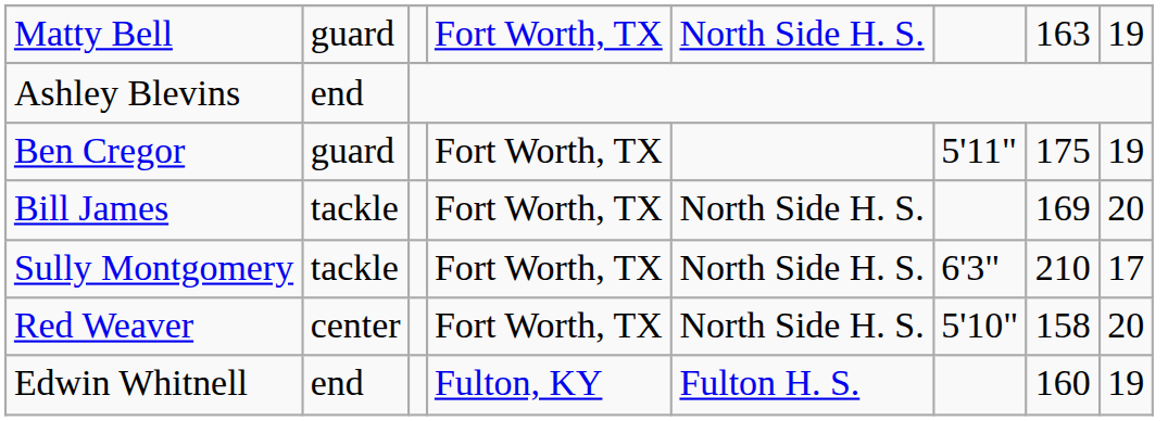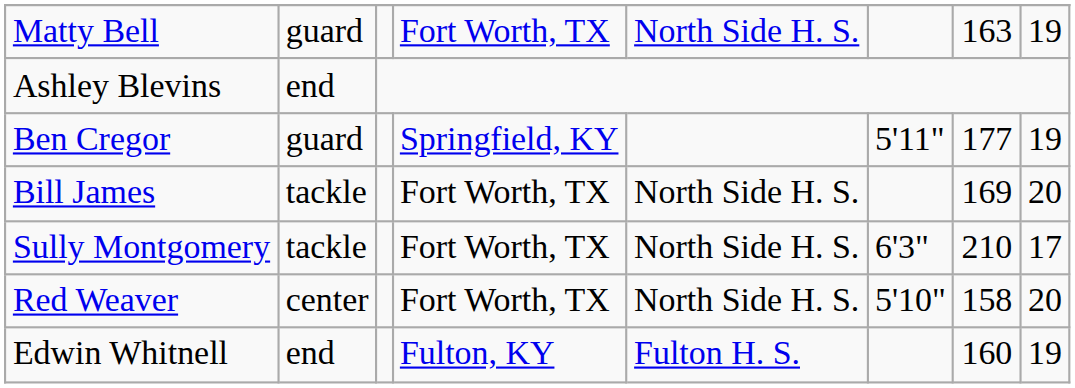Ben Cregor | column 4: Fort Worth, TX -> Springfield, KY
Ben Cregor | column 7: 175 -> 177
